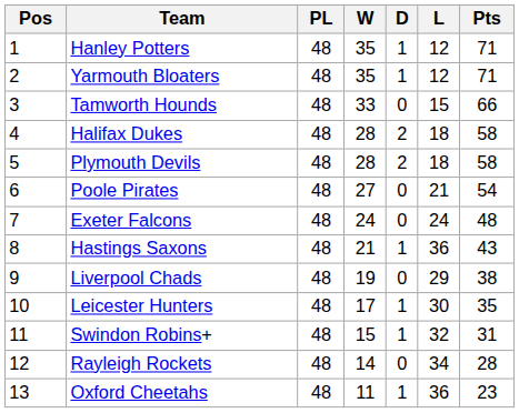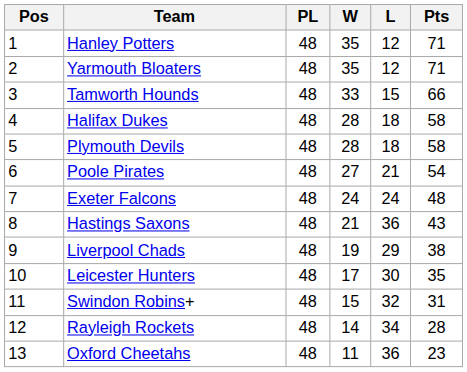- column: D | 1 | 1 | 0 | 2 | 2 | 0 | 0 | 1 | 0 | 1 | 1 | 0 | 1
